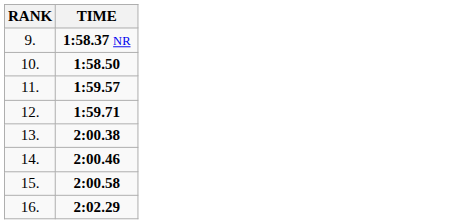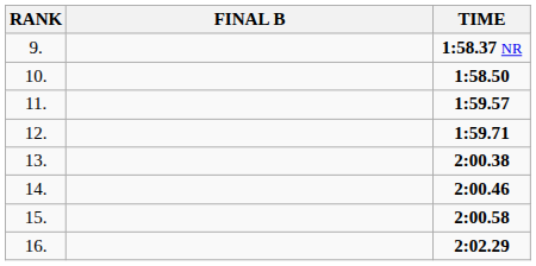+ column: FINAL B
